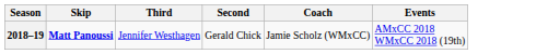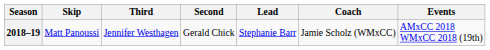+ column: Lead | Stephanie Barr
2018–19 | Skip: bold -> normal
